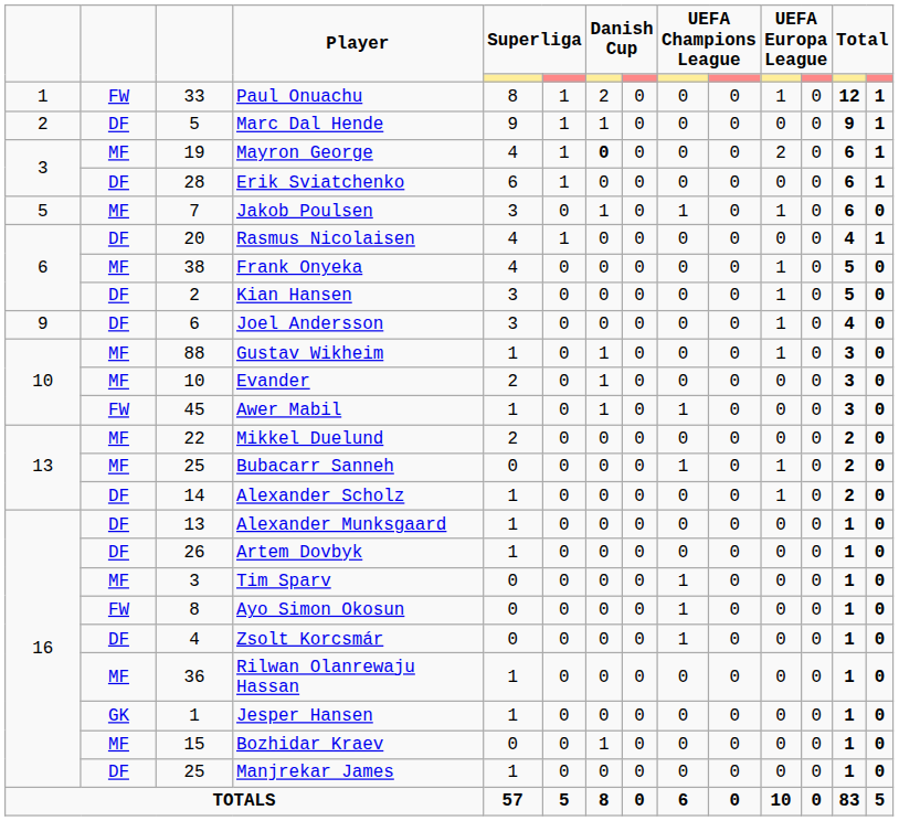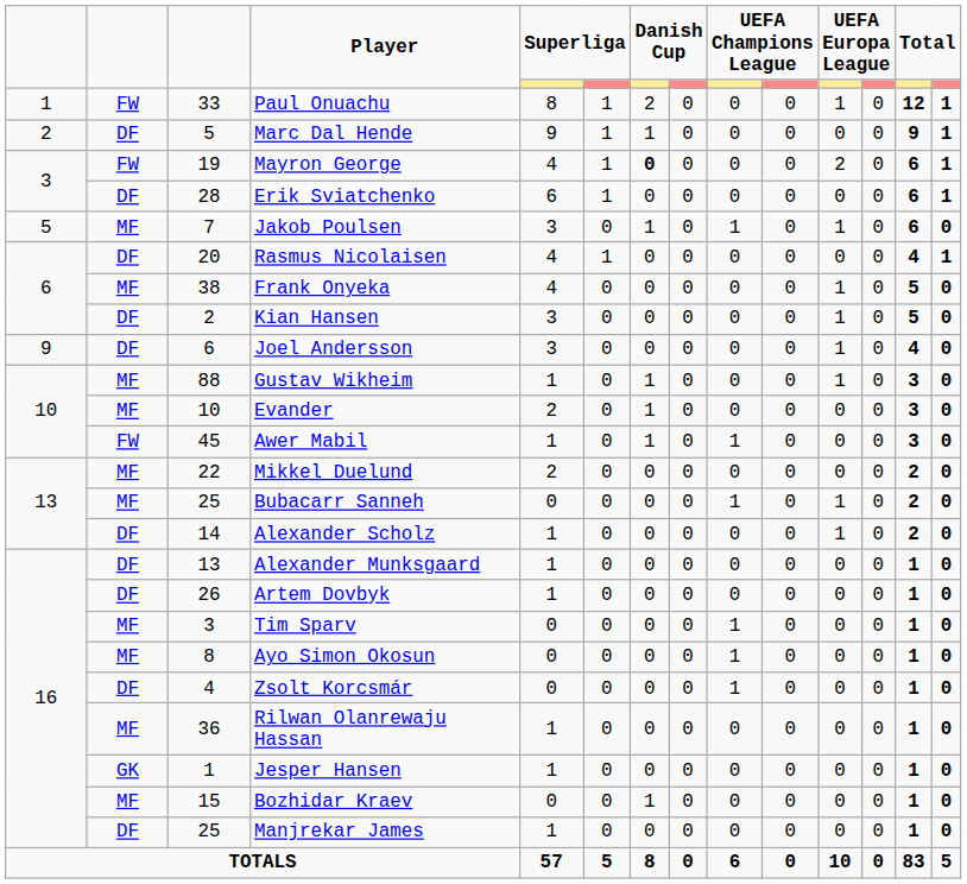Mayron George | column 2: MF -> FW
Ayo Simon Okosun | column 2: FW -> MF
